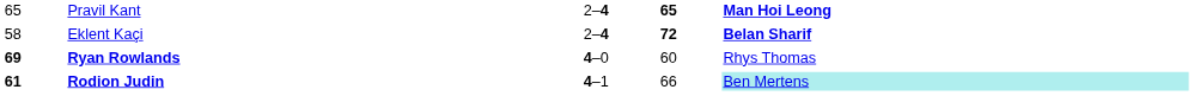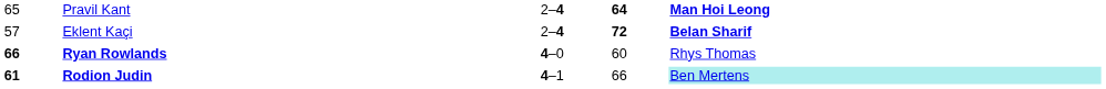Pravil Kant | column 4: 65 -> 64
Eklent Kaçi | column 1: 58 -> 57
Ryan Rowlands | column 1: 69 -> 66
